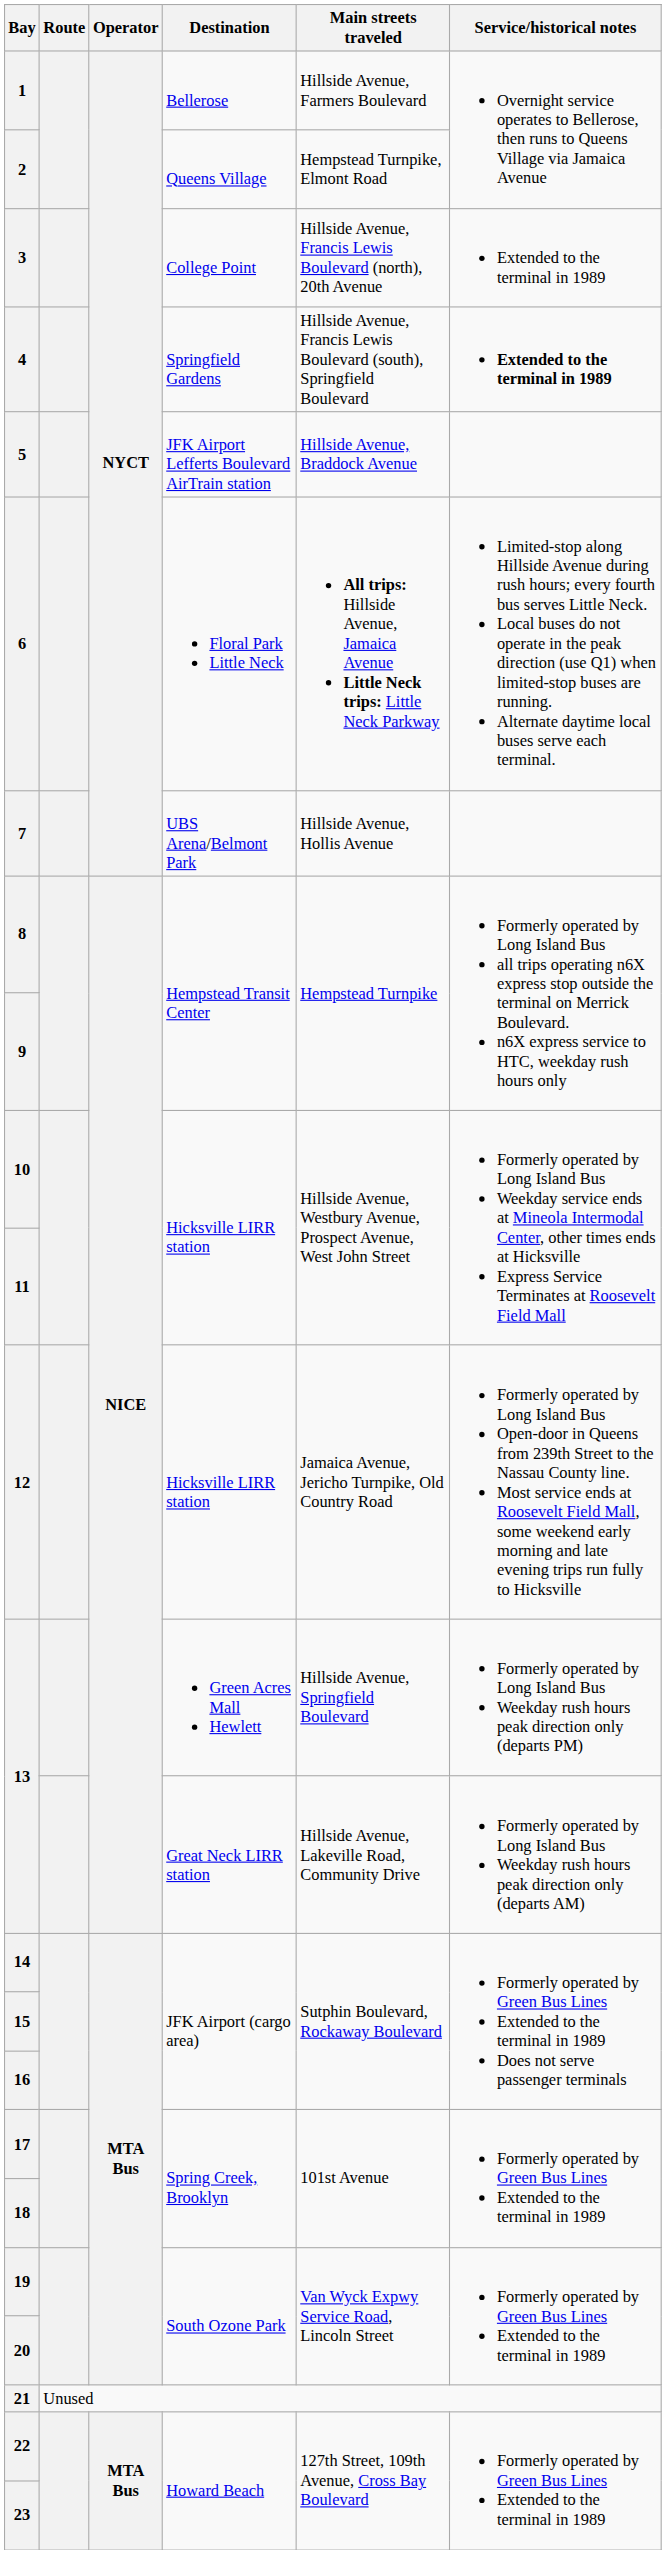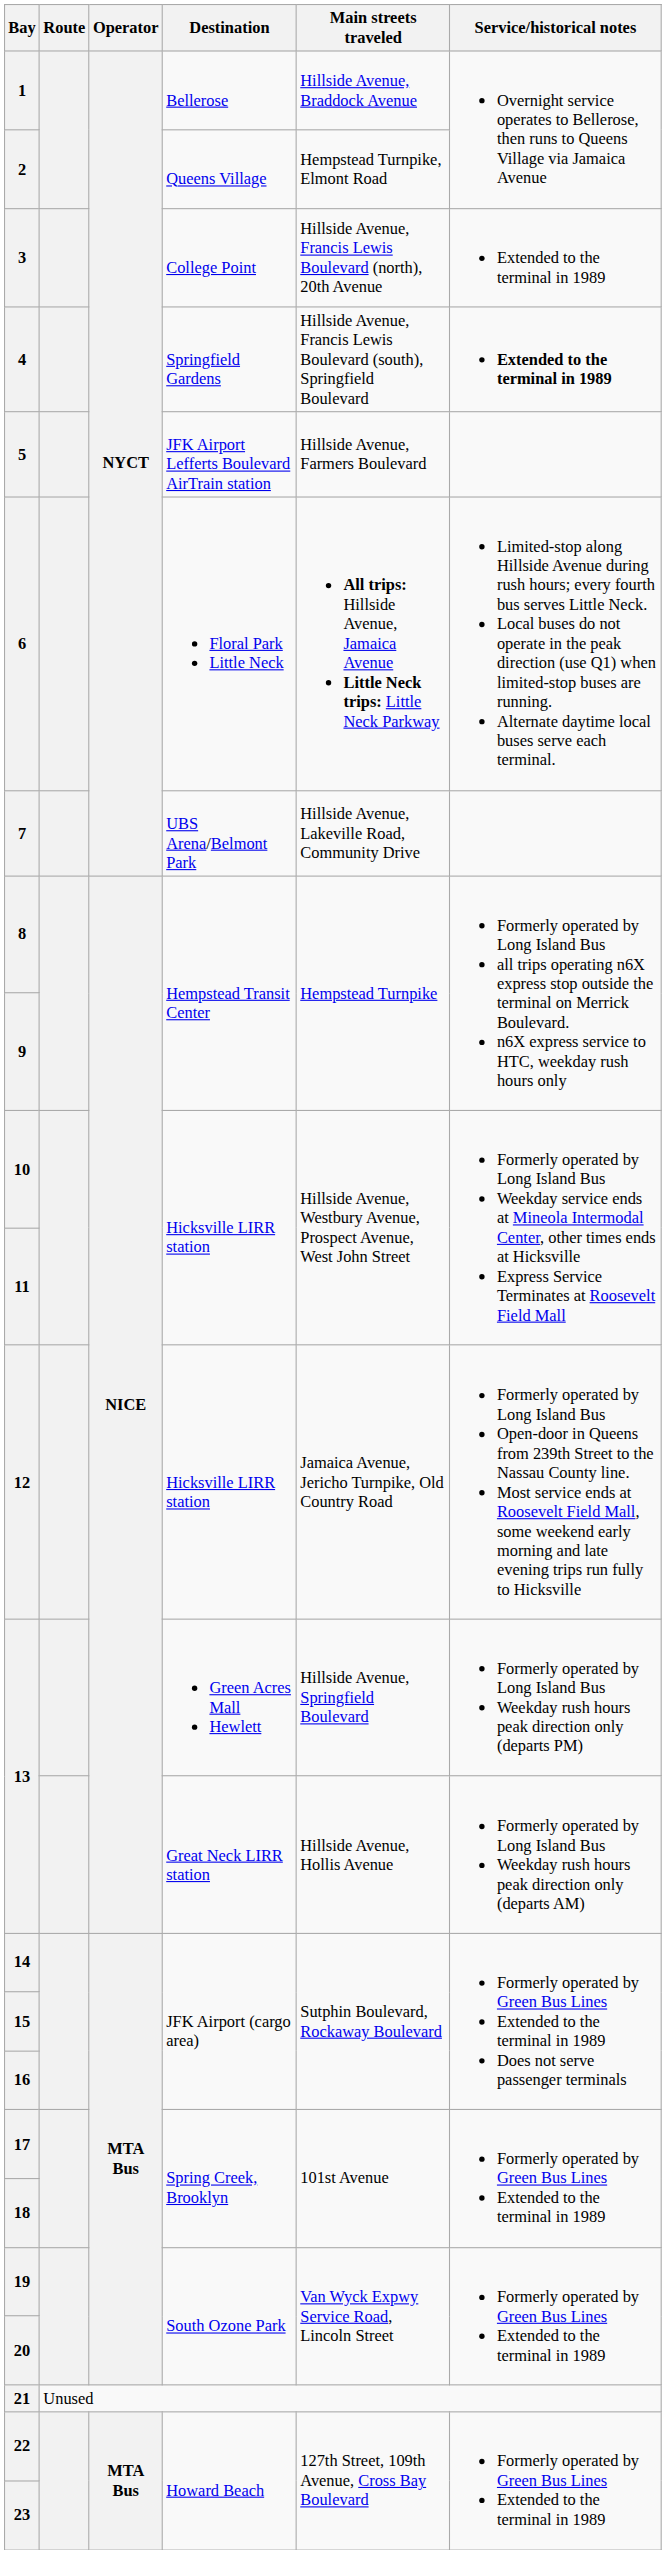1 | Main streets traveled: Hillside Avenue, Farmers Boulevard -> Hillside Avenue, Braddock Avenue
5 | Main streets traveled: Hillside Avenue, Braddock Avenue -> Hillside Avenue, Farmers Boulevard
7 | Main streets traveled: Hillside Avenue, Hollis Avenue -> Hillside Avenue, Lakeville Road, Community Drive
13 / Great Neck LIRR station | Main streets traveled: Hillside Avenue, Lakeville Road, Community Drive -> Hillside Avenue, Hollis Avenue
